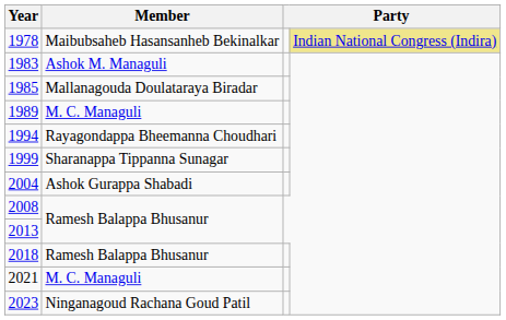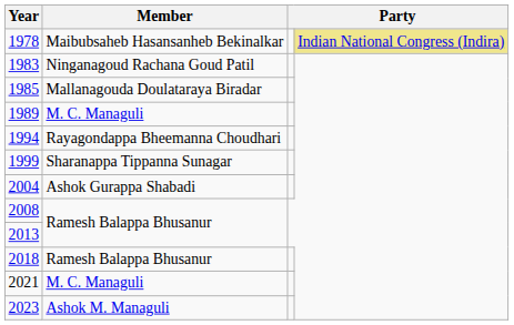1983 | Member: Ashok M. Managuli -> Ninganagoud Rachana Goud Patil
2023 | Member: Ninganagoud Rachana Goud Patil -> Ashok M. Managuli
